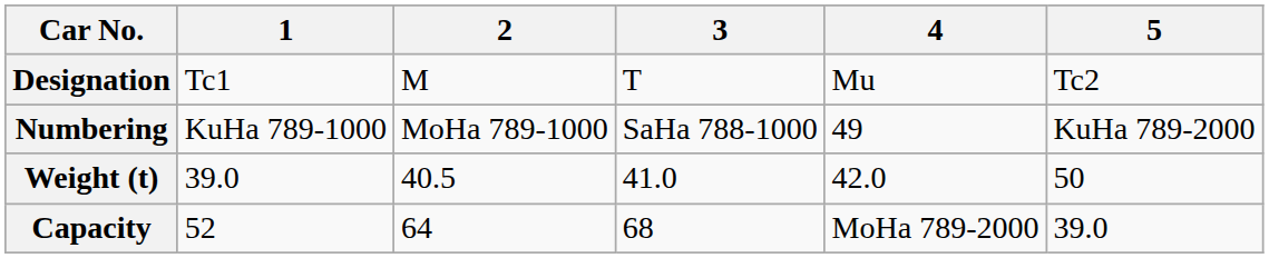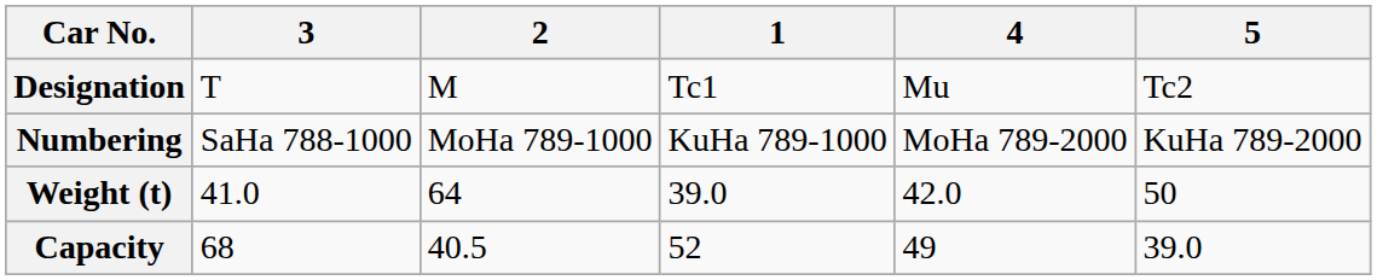columns swapped: 1 <-> 3
Numbering | 4: 49 -> MoHa 789-2000
Weight (t) | 2: 40.5 -> 64
Capacity | 2: 64 -> 40.5
Capacity | 4: MoHa 789-2000 -> 49
